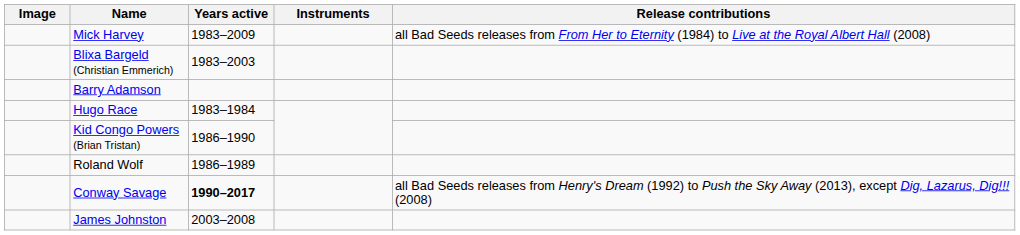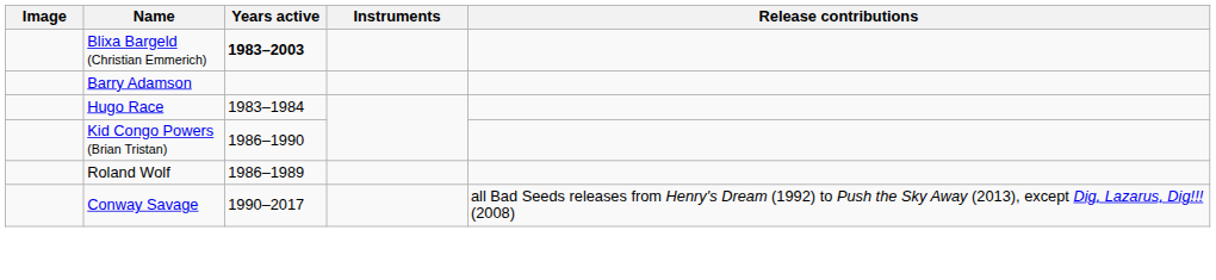- row: Mick Harvey | 1983–2009 | all Bad Seeds releases from From Her to Eternity (1984) to Live at the Royal Albert Hall (2008)
Blixa Bargeld (Christian Emmerich) | Years active: normal -> bold
Conway Savage | Years active: bold -> normal
- row: James Johnston | 2003–2008
